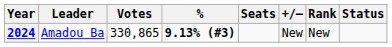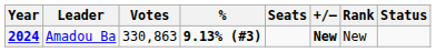2024 | Votes: 330,865 -> 330,863
2024 | +/–: normal -> bold
